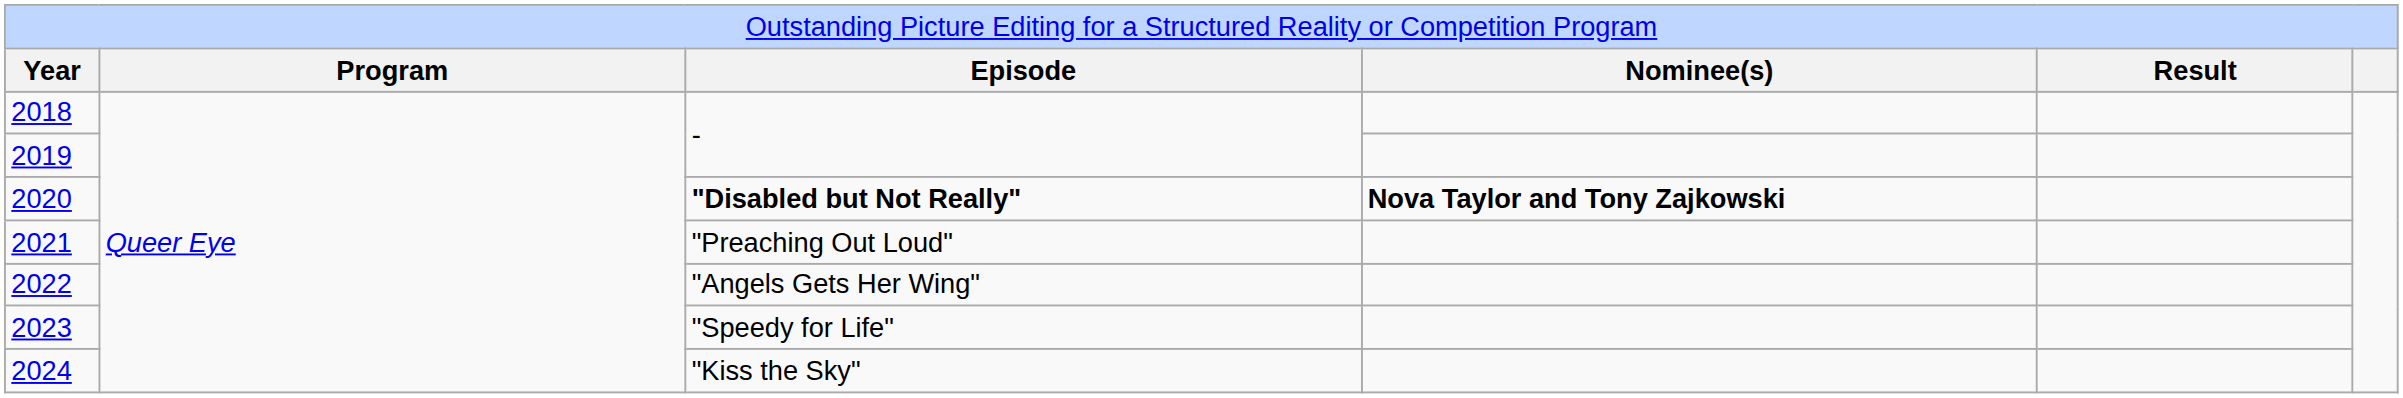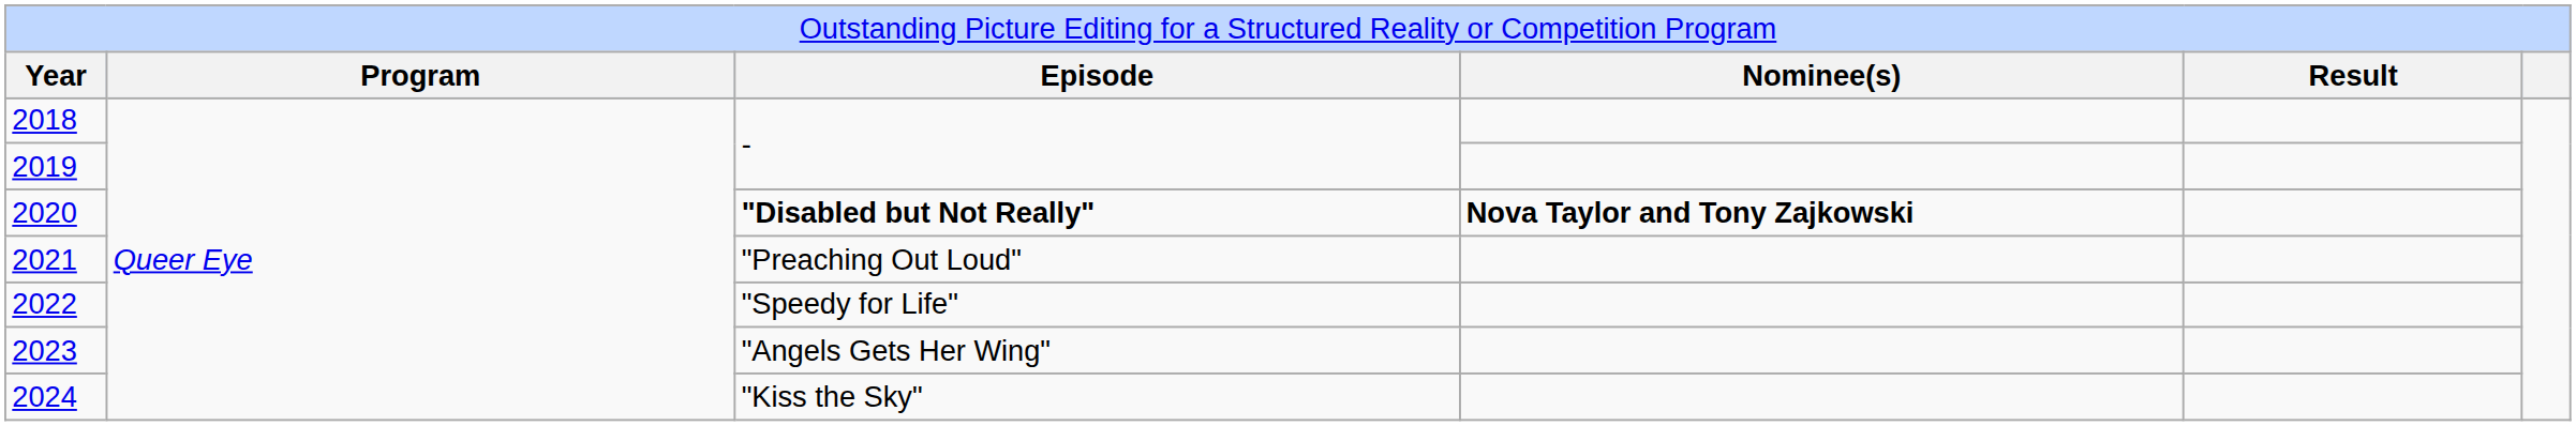2022 | column 3: "Angels Gets Her Wing" -> "Speedy for Life"
2023 | column 3: "Speedy for Life" -> "Angels Gets Her Wing"
